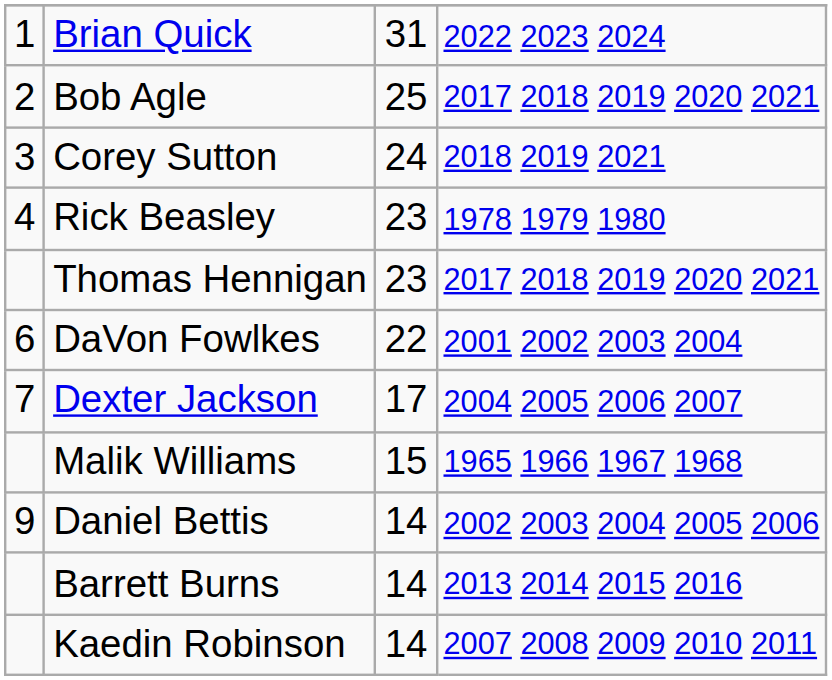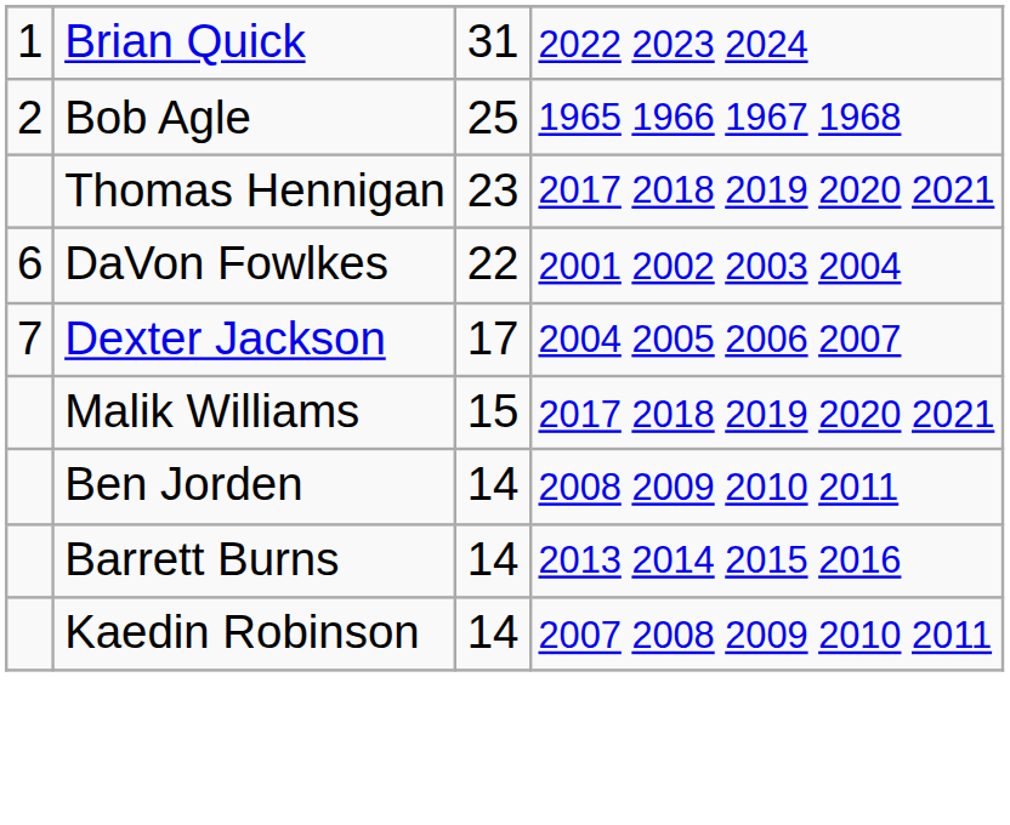Bob Agle | column 4: 2017 2018 2019 2020 2021 -> 1965 1966 1967 1968
- row: 3 | Corey Sutton | 24 | 2018 2019 2021
- row: 4 | Rick Beasley | 23 | 1978 1979 1980
Malik Williams | column 4: 1965 1966 1967 1968 -> 2017 2018 2019 2020 2021
- row: 9 | Daniel Bettis | 14 | 2002 2003 2004 2005 2006
+ row: Ben Jorden | 14 | 2008 2009 2010 2011
